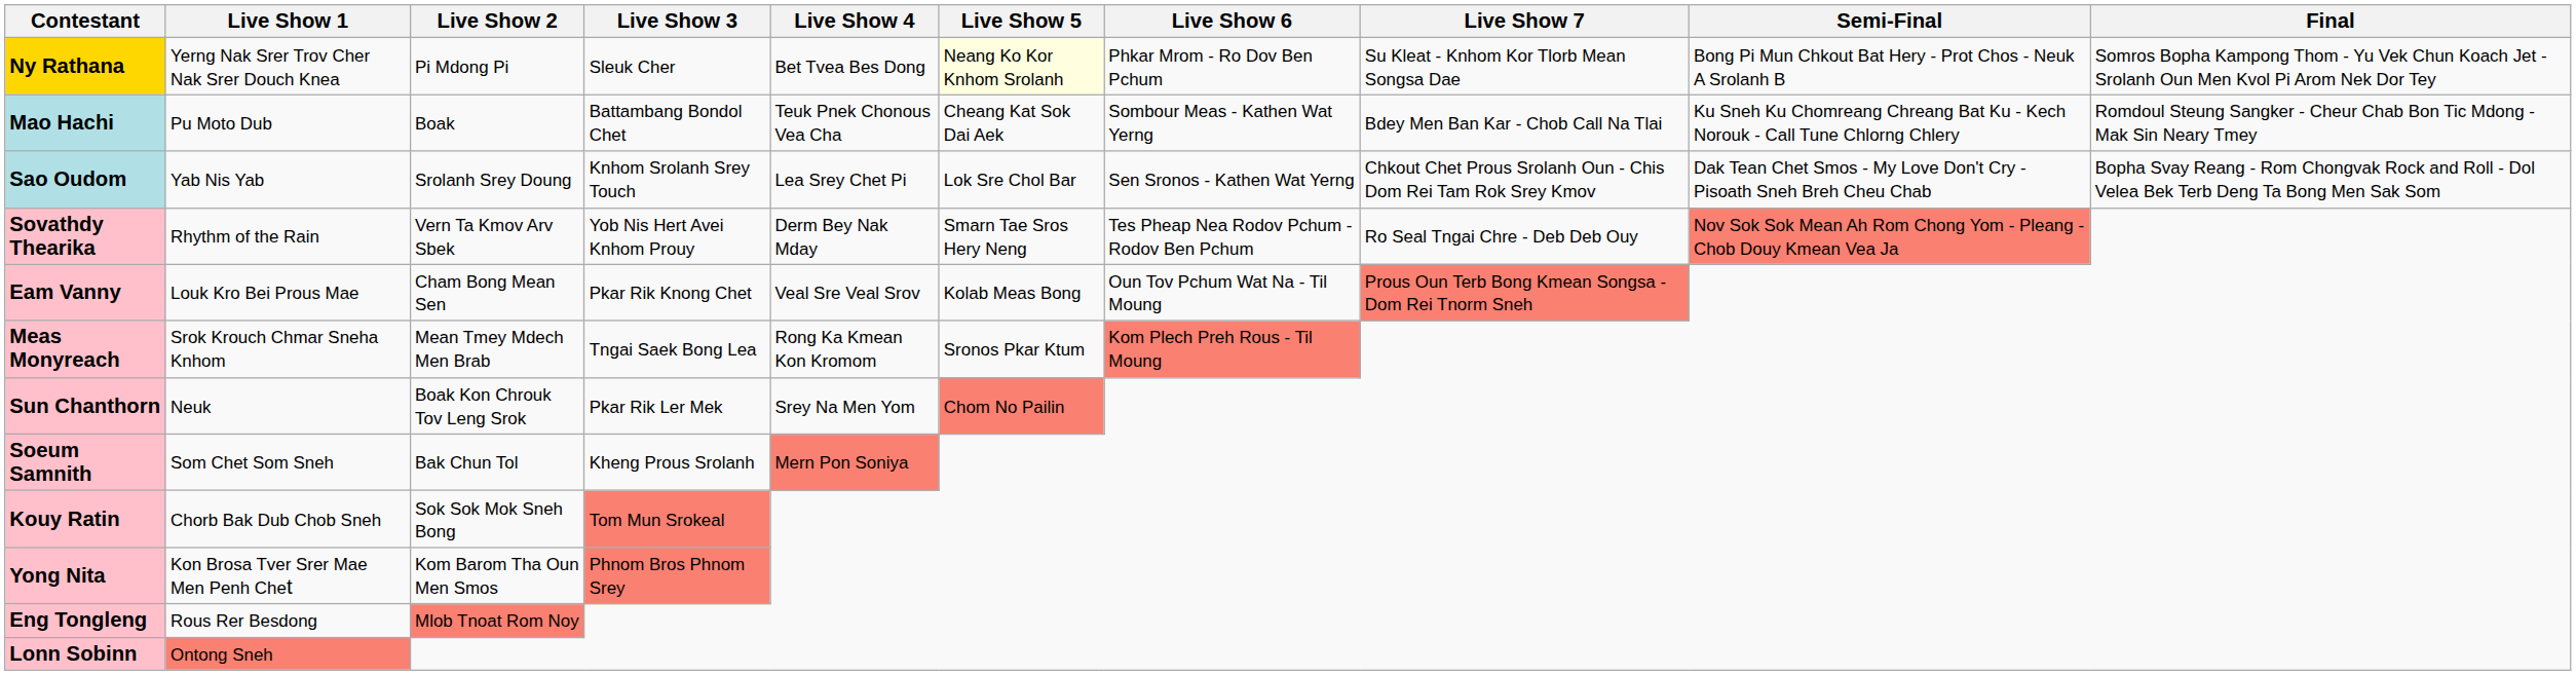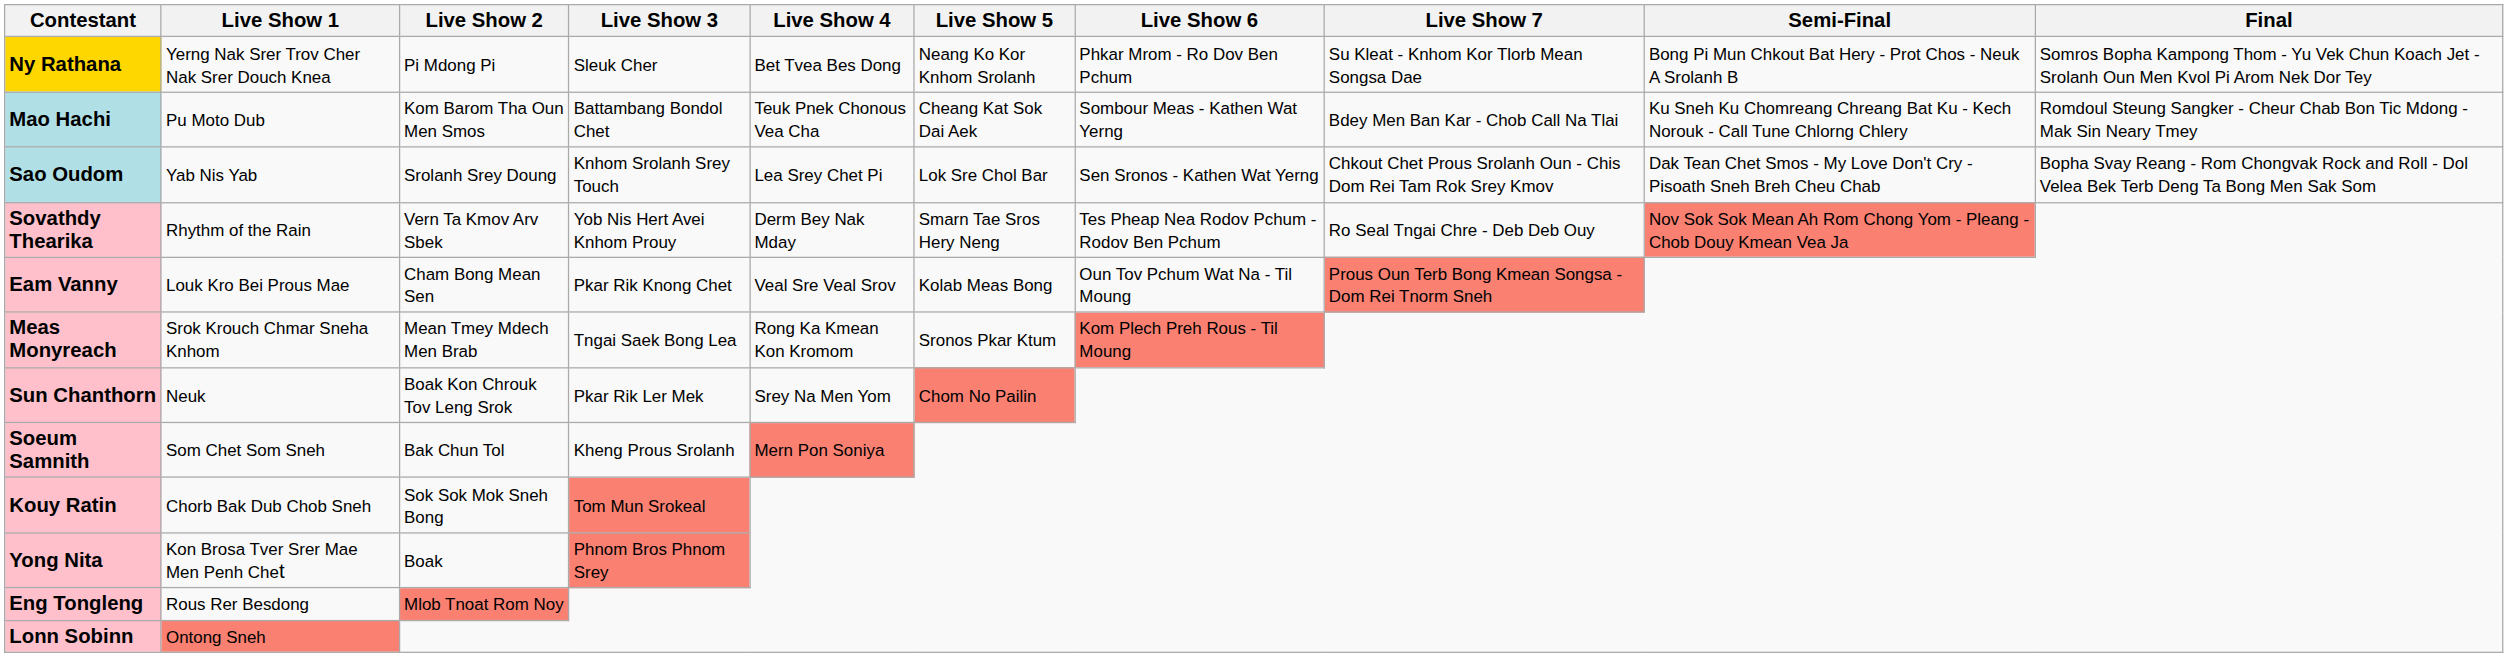Ny Rathana | Live Show 5: lightyellow background -> no background
Mao Hachi | Live Show 2: Boak -> Kom Barom Tha Oun Men Smos
Yong Nita | Live Show 2: Kom Barom Tha Oun Men Smos -> Boak
